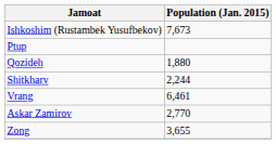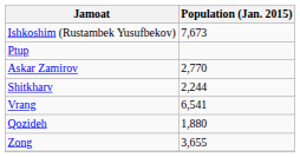rows swapped: Qozideh <-> Askar Zamirov
Vrang | Population (Jan. 2015): 6,461 -> 6,541
